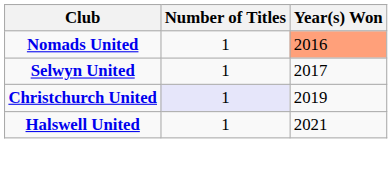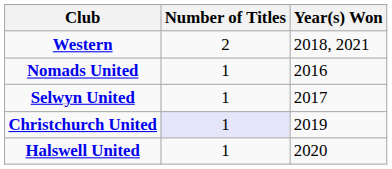+ row: Western | 2 | 2018, 2021
Nomads United | Year(s) Won: lightsalmon background -> no background
Halswell United | Year(s) Won: 2021 -> 2020
